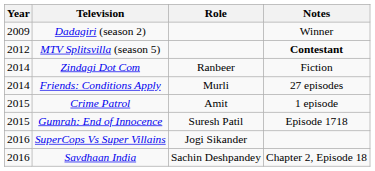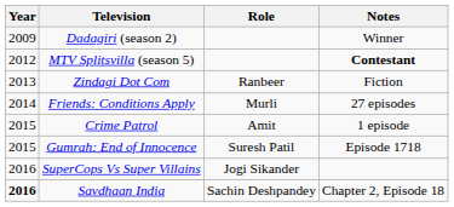Zindagi Dot Com | Year: 2014 -> 2013
Savdhaan India | Year: normal -> bold
